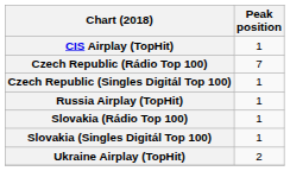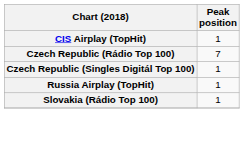- row: Slovakia (Singles Digitál Top 100) | 1
- row: Ukraine Airplay (TopHit) | 2
